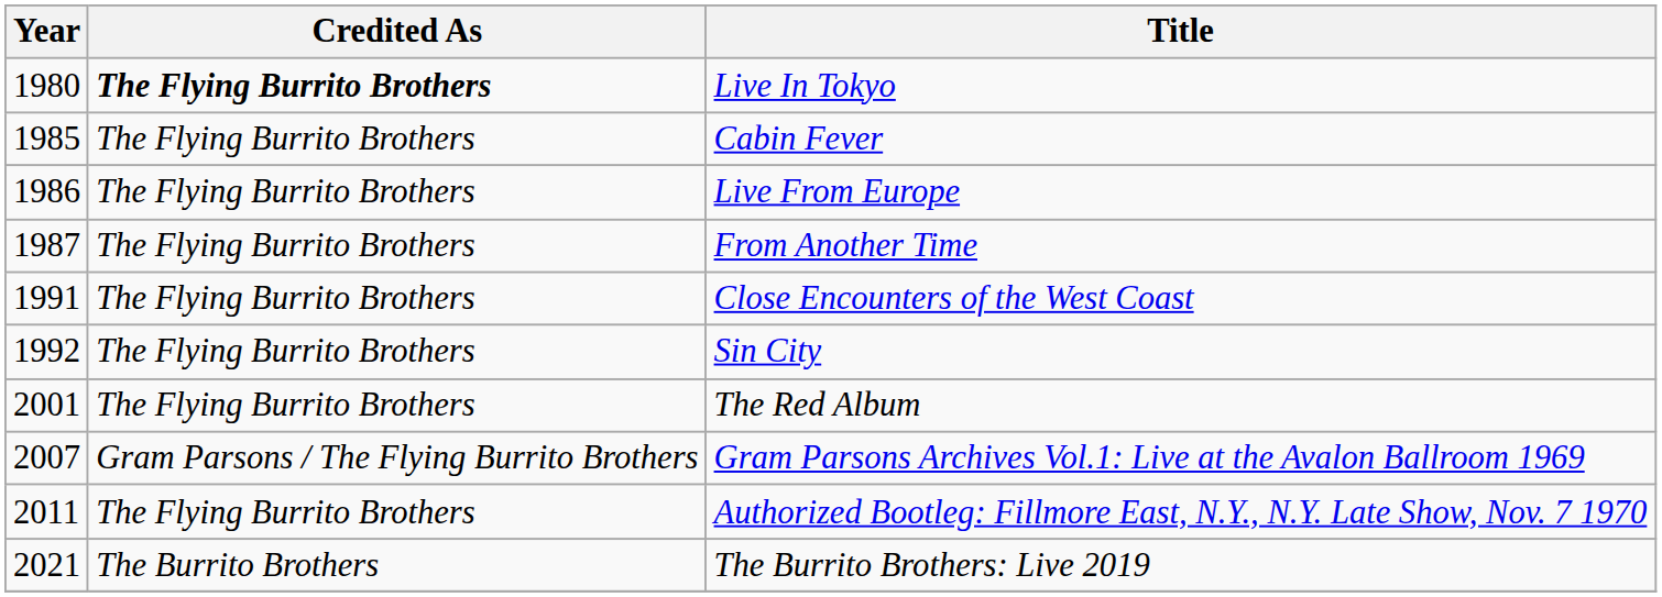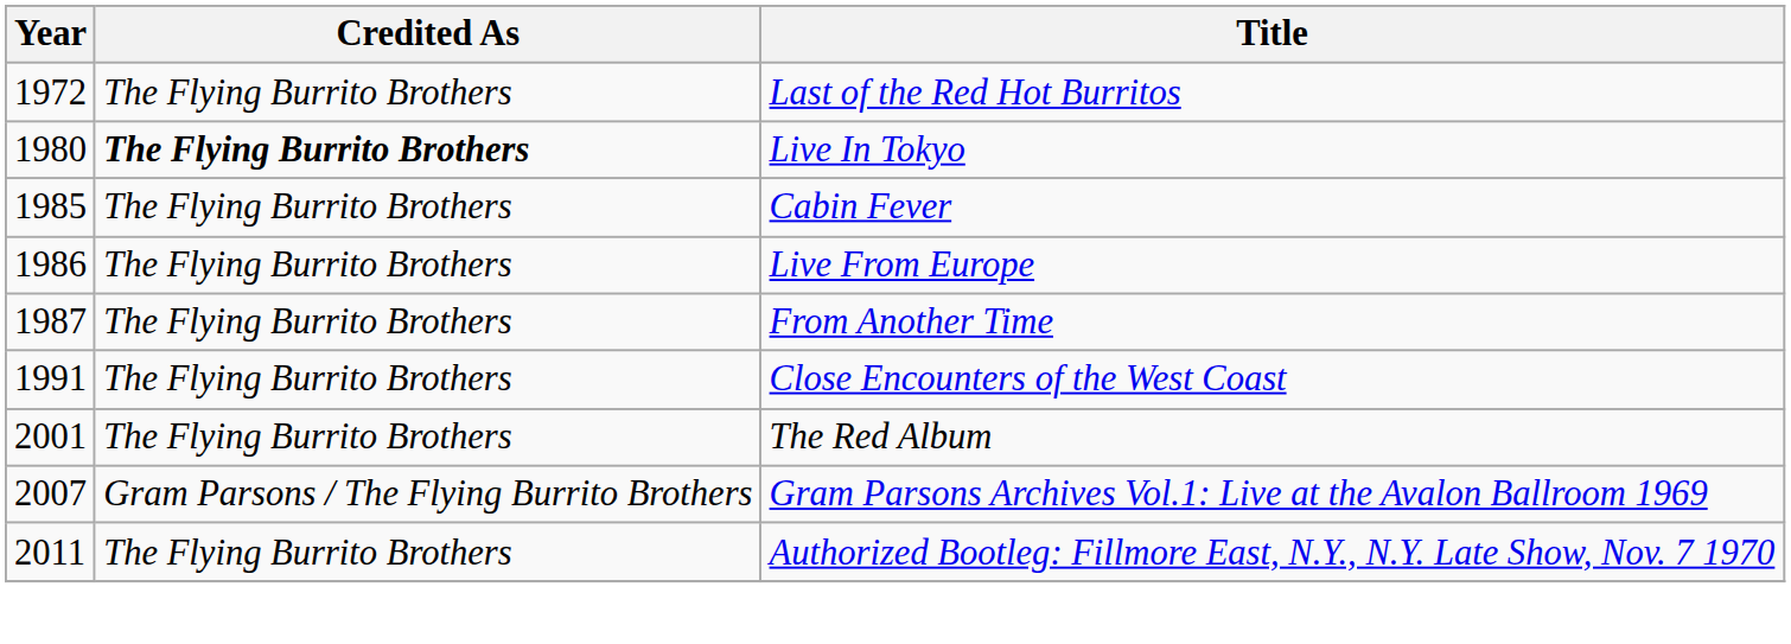+ row: 1972 | The Flying Burrito Brothers | Last of the Red Hot Burritos
- row: 1992 | The Flying Burrito Brothers | Sin City
- row: 2021 | The Burrito Brothers | The Burrito Brothers: Live 2019
